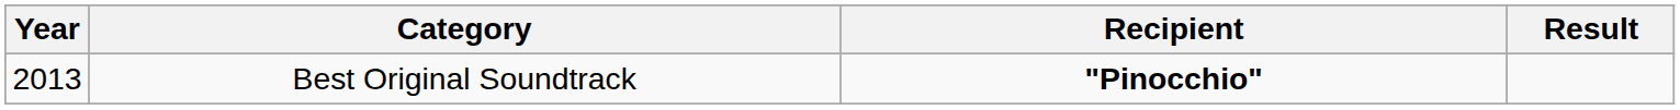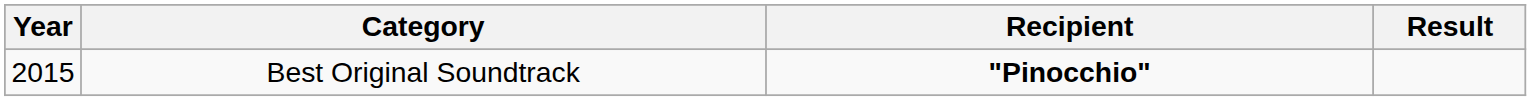Best Original Soundtrack | Year: 2013 -> 2015
